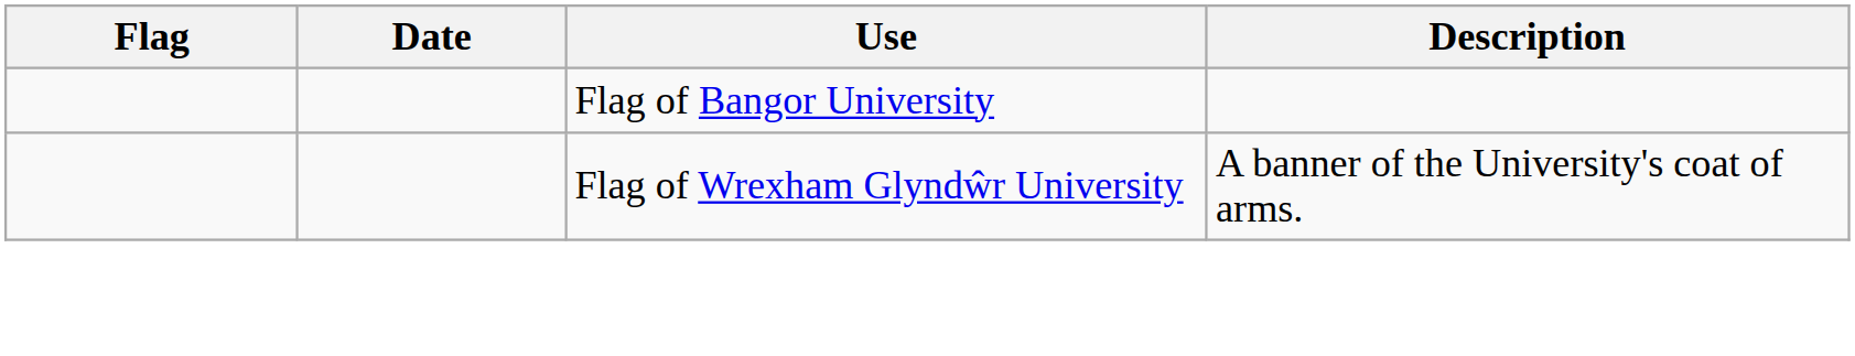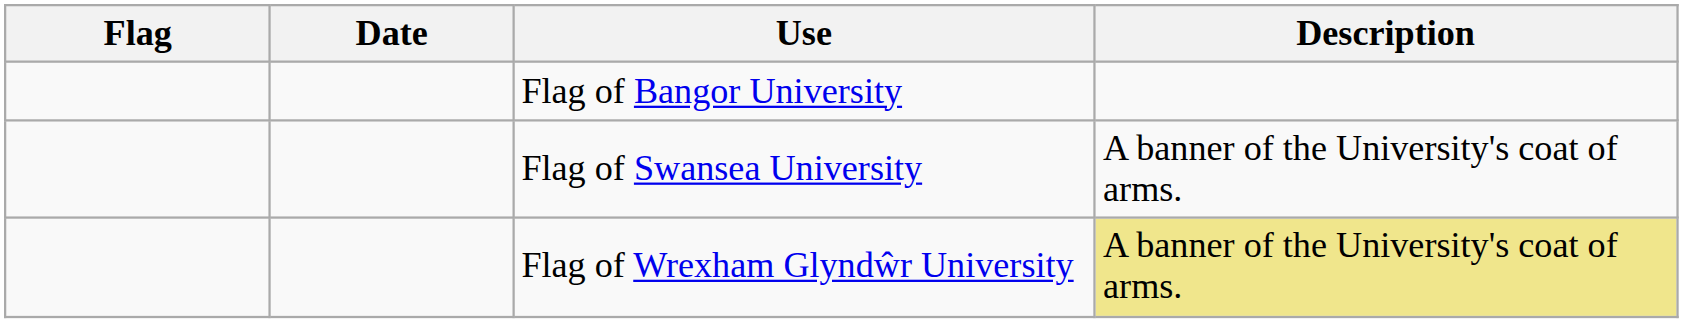+ row: Flag of Swansea University | A banner of the University's coat of arms.
Flag of Wrexham Glyndŵr University | Description: no background -> khaki background
